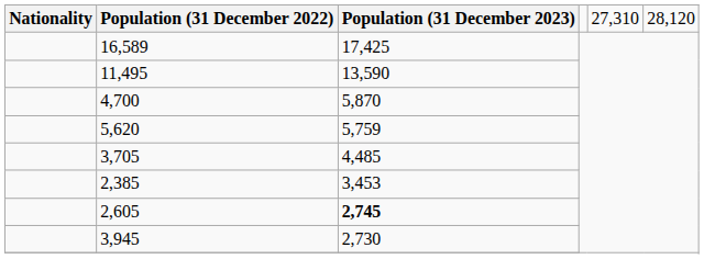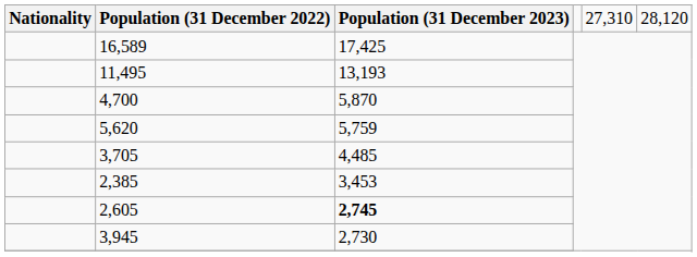11,495 | column 3: 13,590 -> 13,193
